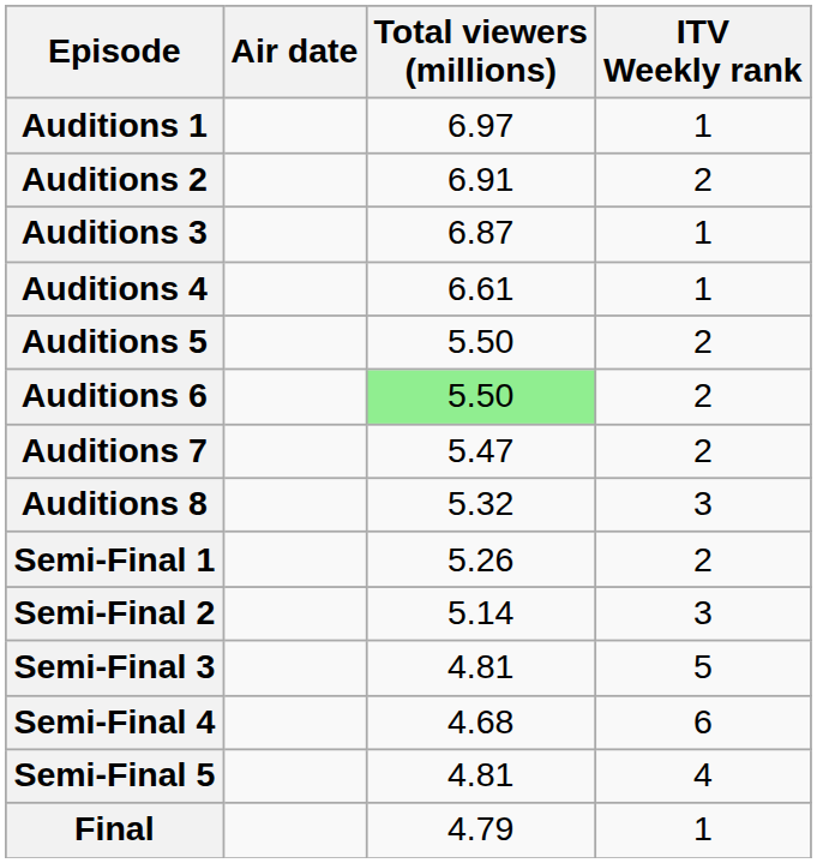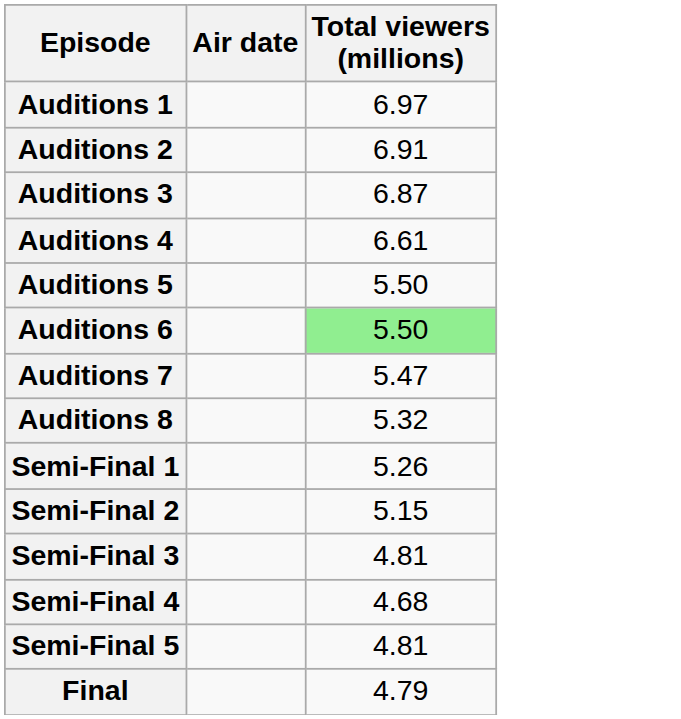- column: ITV Weekly rank | 1 | 2 | 1 | 1 | 2 | 2 | 2 | 3 | 2 | 3 | 5 | 6 | 4 | 1
Semi-Final 2 | Total viewers (millions): 5.14 -> 5.15
